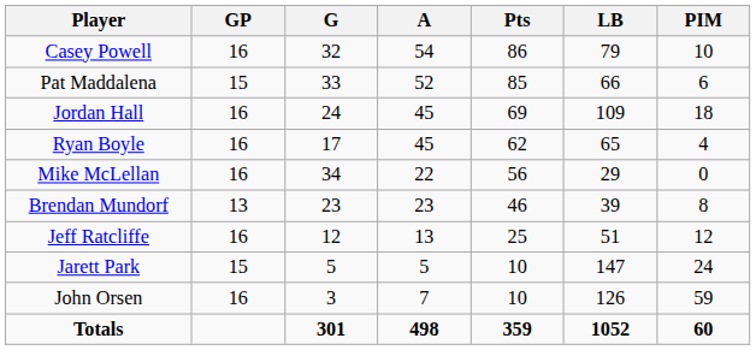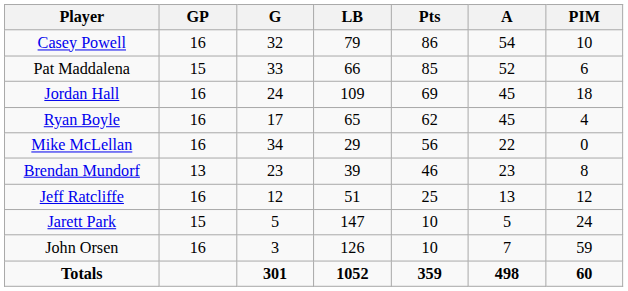columns swapped: A <-> LB
